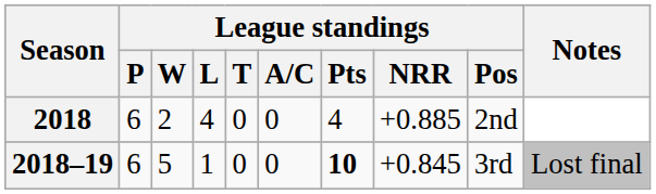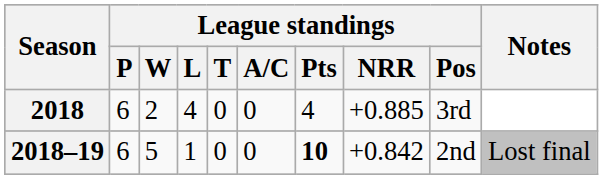2018 | League standings / Pos: 2nd -> 3rd
2018–19 | League standings / NRR: +0.845 -> +0.842
2018–19 | League standings / Pos: 3rd -> 2nd
